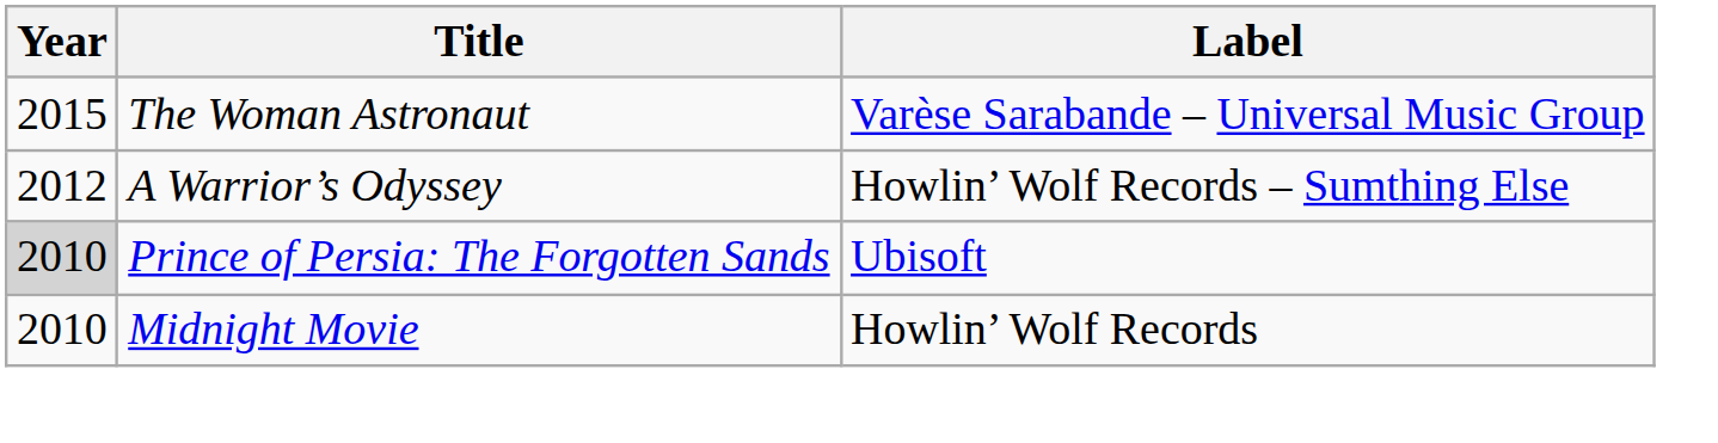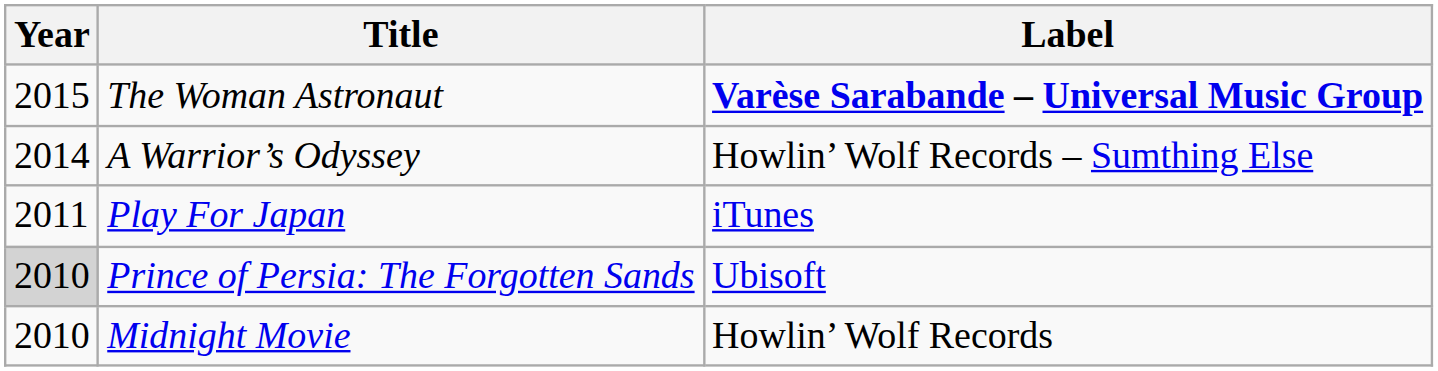The Woman Astronaut | Label: normal -> bold
A Warrior’s Odyssey | Year: 2012 -> 2014
+ row: 2011 | Play For Japan | iTunes
